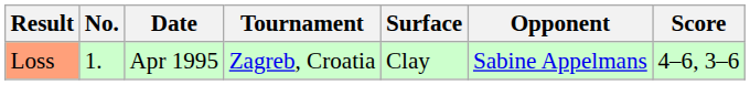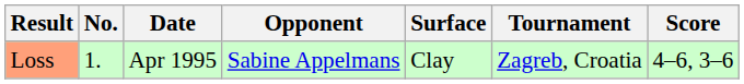columns swapped: Tournament <-> Opponent
